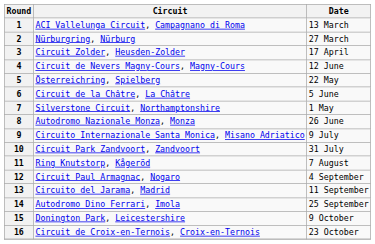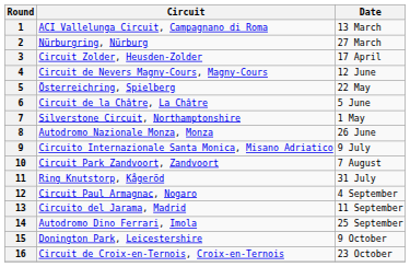10 | Date: 31 July -> 7 August
11 | Date: 7 August -> 31 July
